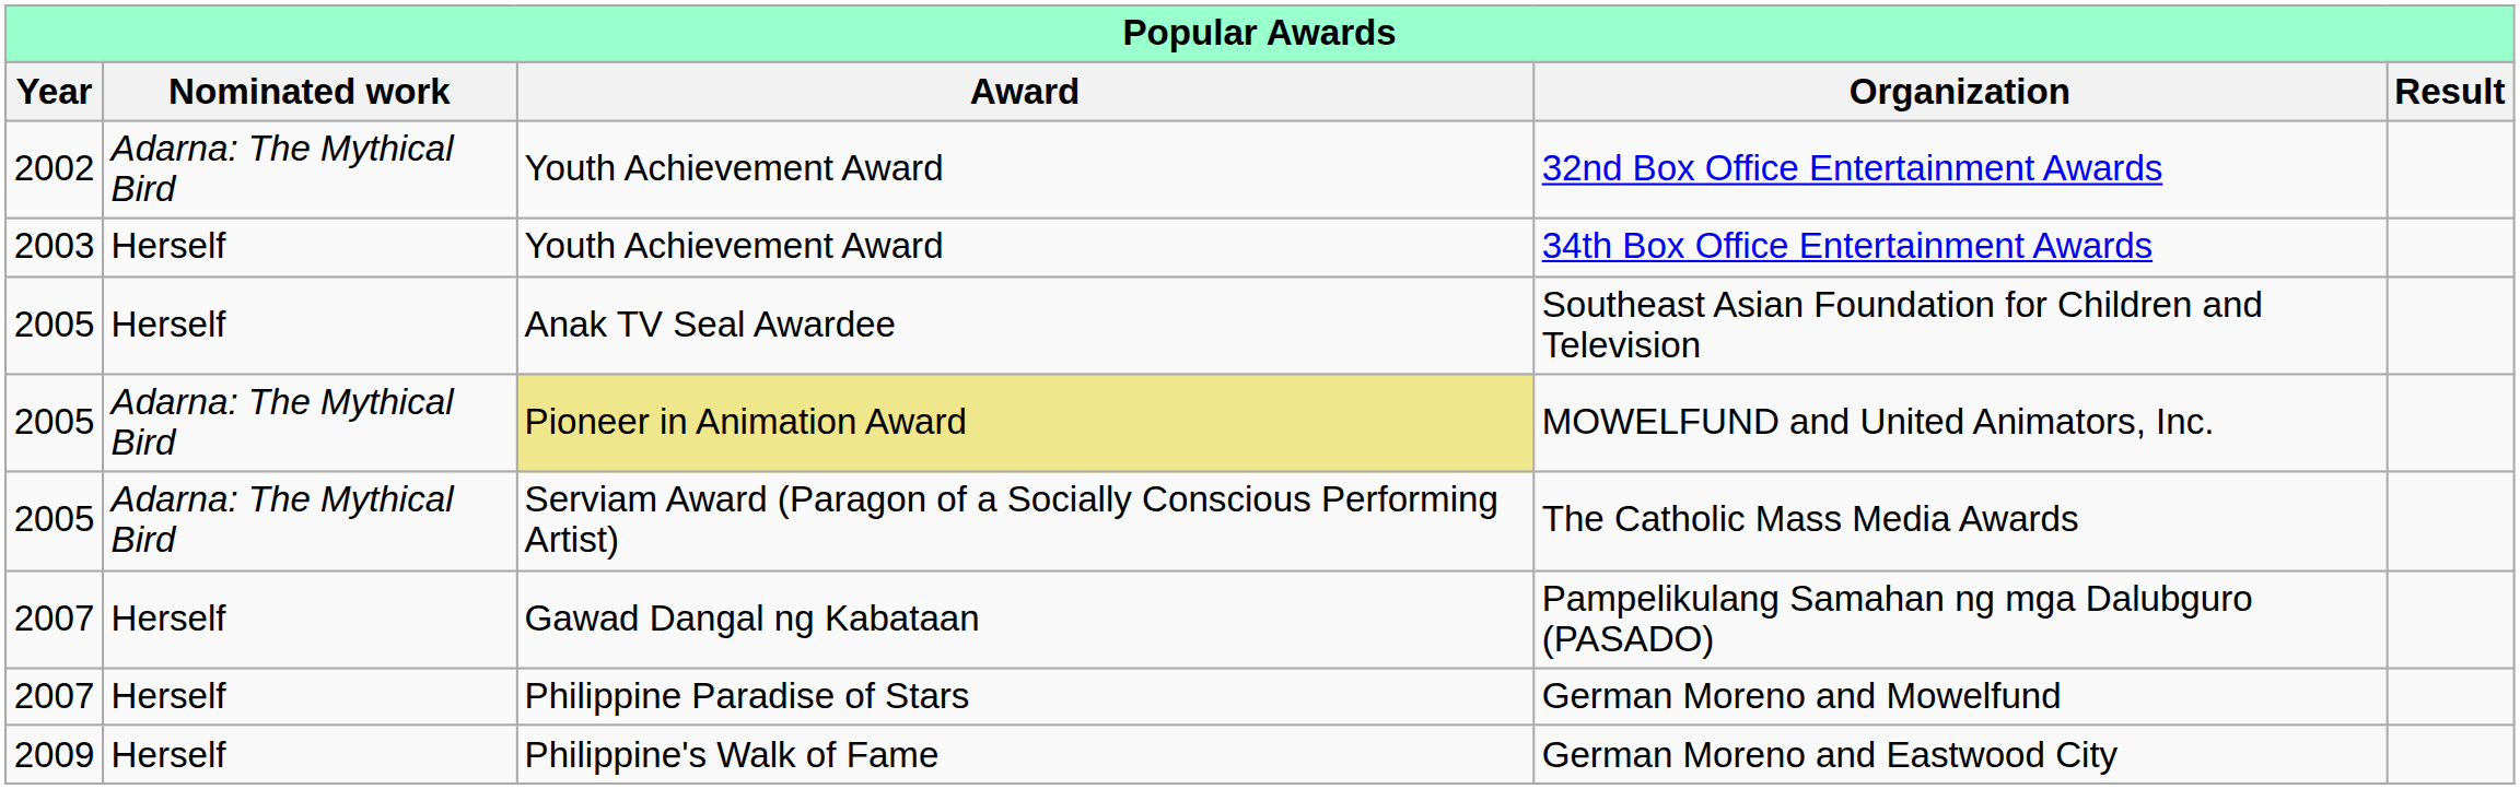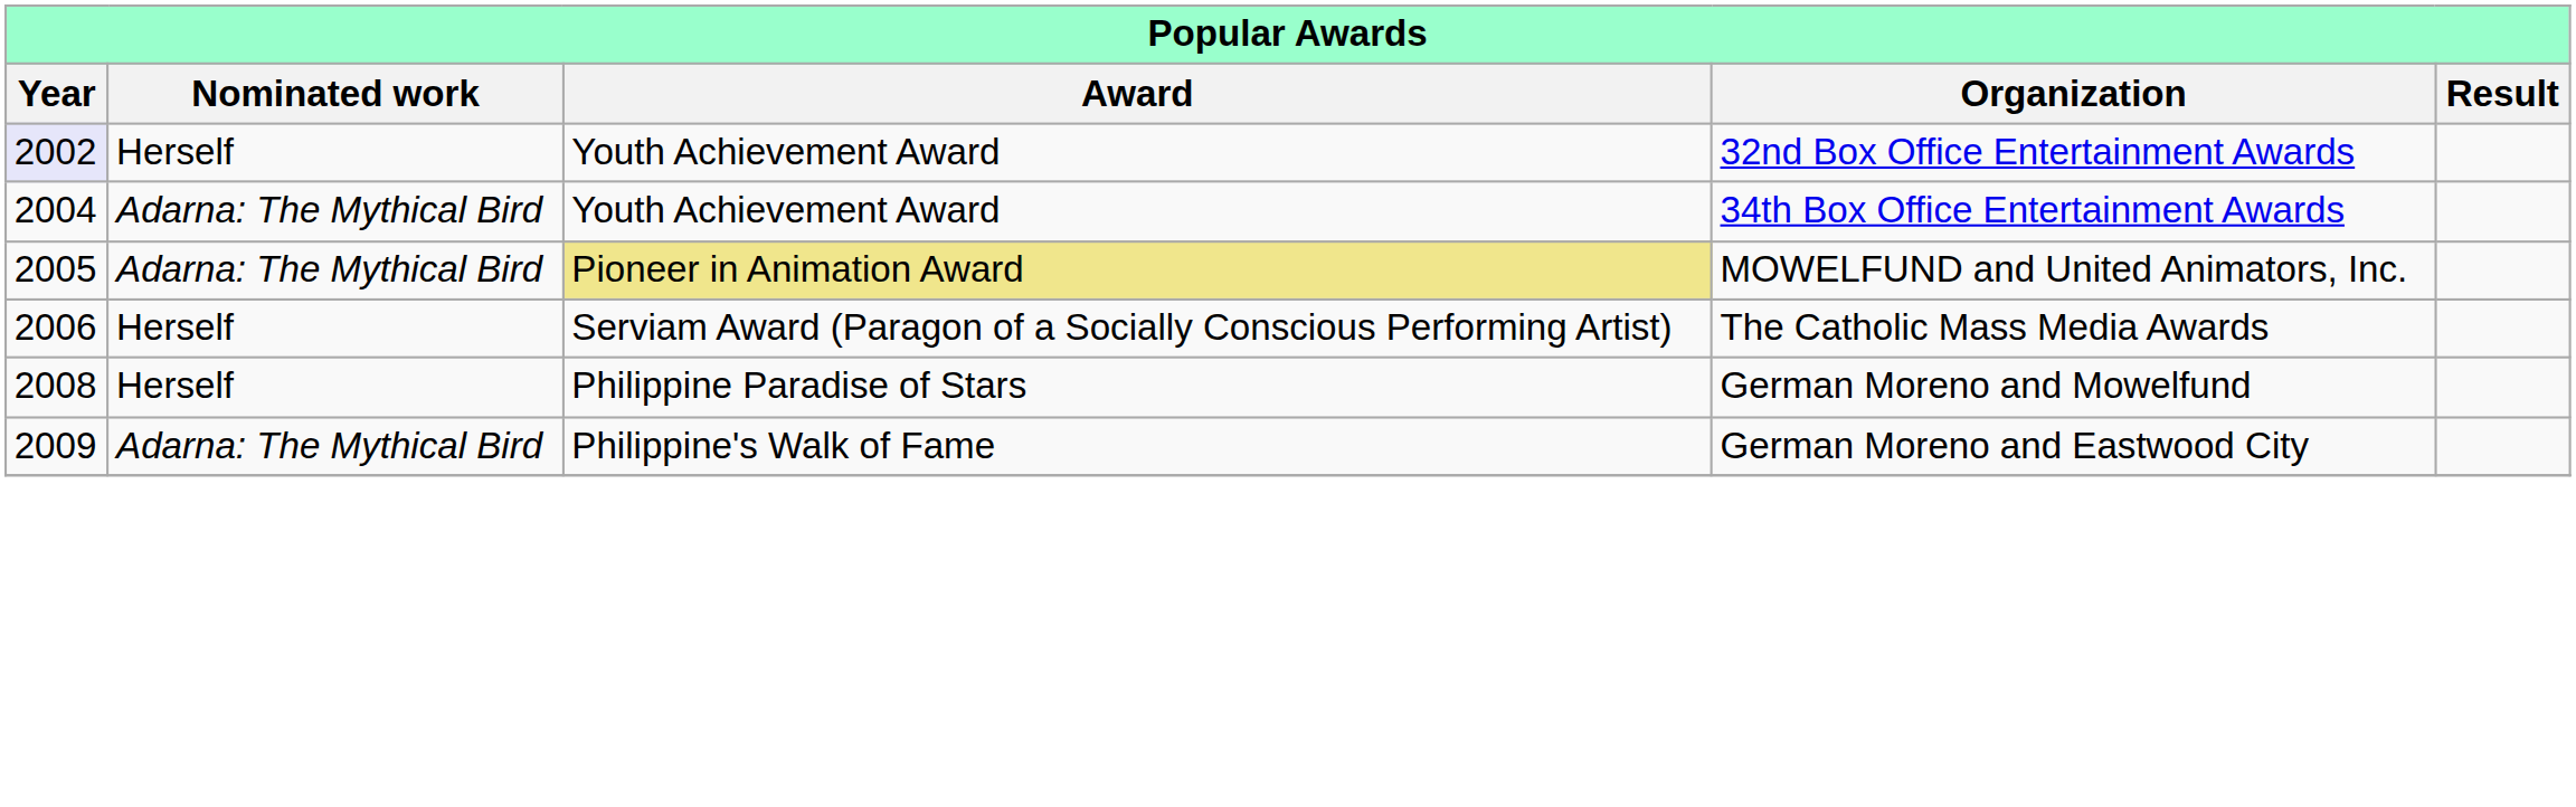32nd Box Office Entertainment Awards | Year: no background -> lavender background
32nd Box Office Entertainment Awards | Nominated work: Adarna: The Mythical Bird -> Herself
34th Box Office Entertainment Awards | Year: 2003 -> 2004
34th Box Office Entertainment Awards | Nominated work: Herself -> Adarna: The Mythical Bird
- row: 2005 | Herself | Anak TV Seal Awardee | Southeast Asian Foundation for Children and Television
The Catholic Mass Media Awards | Year: 2005 -> 2006
The Catholic Mass Media Awards | Nominated work: Adarna: The Mythical Bird -> Herself
- row: 2007 | Herself | Gawad Dangal ng Kabataan | Pampelikulang Samahan ng mga Dalubguro (PASADO)
German Moreno and Mowelfund | Year: 2007 -> 2008
German Moreno and Eastwood City | Nominated work: Herself -> Adarna: The Mythical Bird
